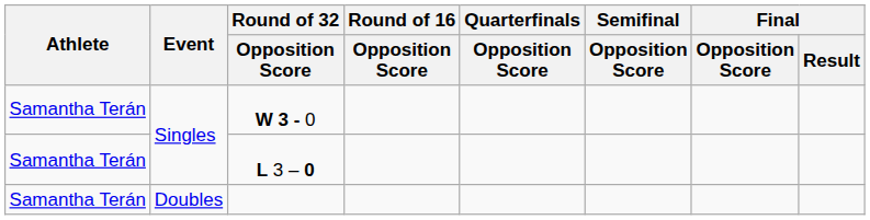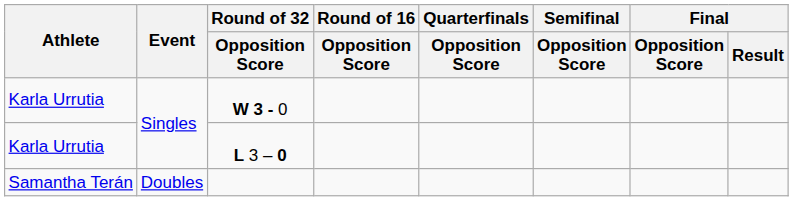W 3 - 0 | Athlete: Samantha Terán -> Karla Urrutia
L 3 – 0 | Athlete: Samantha Terán -> Karla Urrutia
